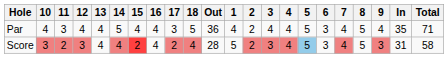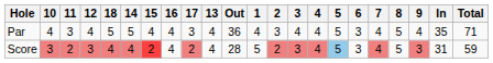columns swapped: 13 <-> 18
Par | 2: 2 -> 3
Score | Total: 58 -> 59
